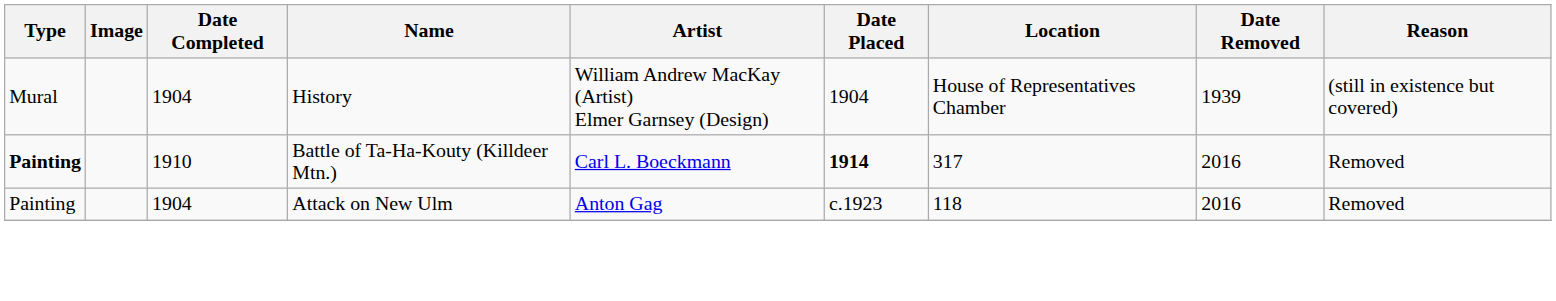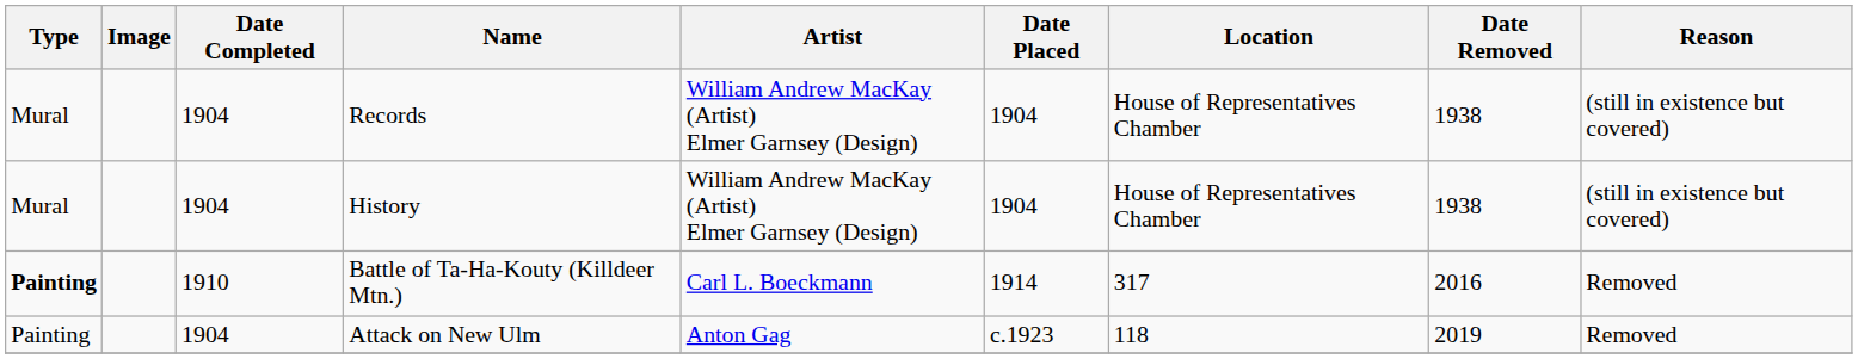+ row: Mural | 1904 | Records | William Andrew MacKay (Artist) Elmer Garnsey (Design) | 1904 | House of Representatives Chamber | 1938 | (still in existence but covered)
History | Date Removed: 1939 -> 1938
Battle of Ta-Ha-Kouty (Killdeer Mtn.) | Date Placed: bold -> normal
Attack on New Ulm | Date Removed: 2016 -> 2019
